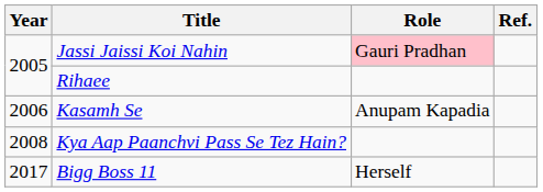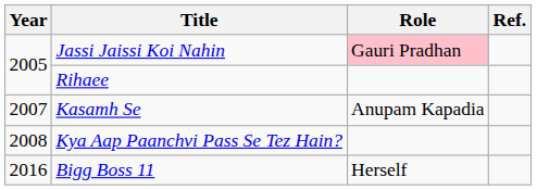Kasamh Se | Year: 2006 -> 2007
Bigg Boss 11 | Year: 2017 -> 2016
